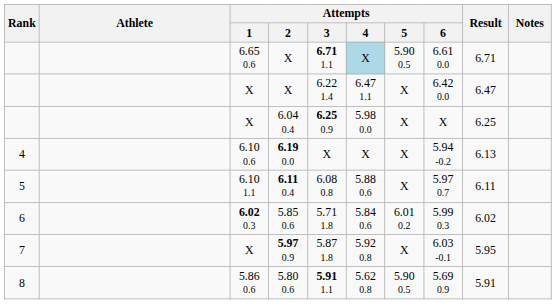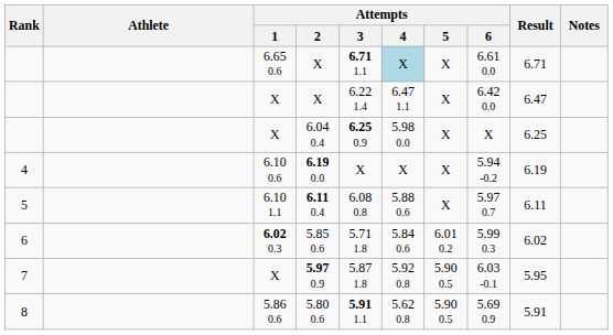6.65 0.6 / X | Attempts / 5: 5.90 0.5 -> X
6.19 0.0 | Result: 6.13 -> 6.19
5.97 0.9 | Attempts / 5: X -> 5.90 0.5
